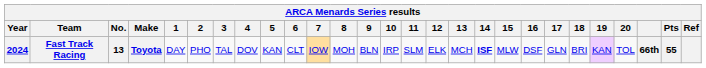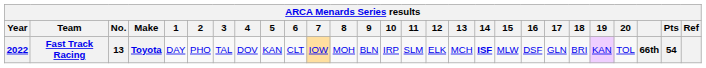Fast Track Racing | Year: 2024 -> 2022
Fast Track Racing | Pts: 55 -> 54
